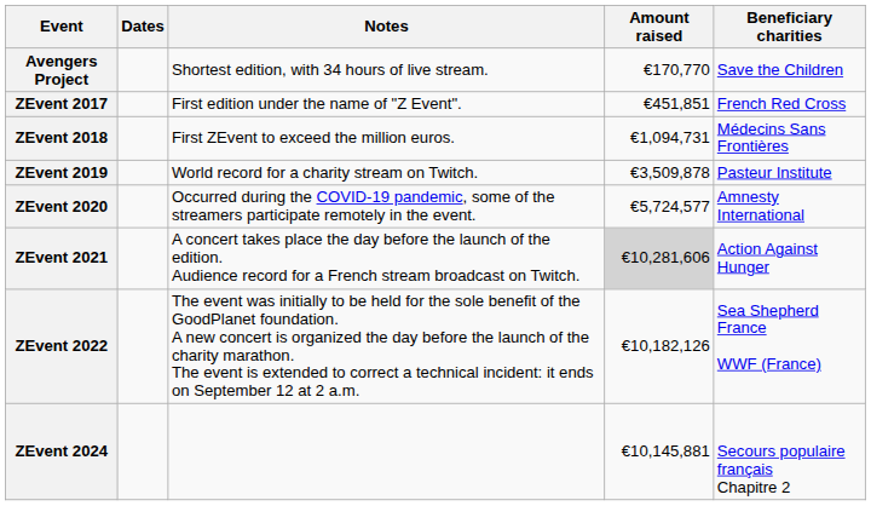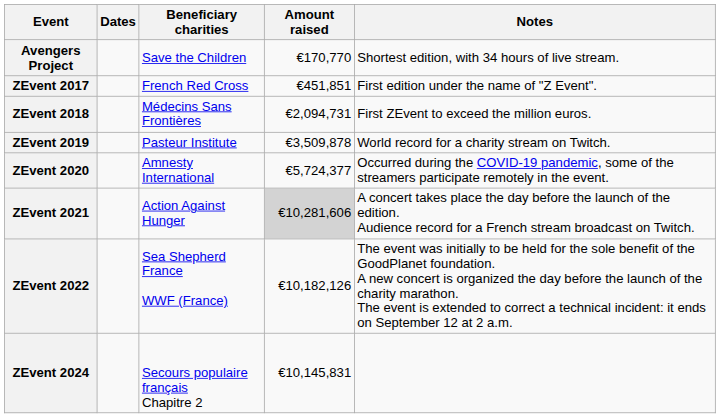columns swapped: Beneficiary charities <-> Notes
ZEvent 2018 | Amount raised: €1,094,731 -> €2,094,731
ZEvent 2020 | Amount raised: €5,724,577 -> €5,724,377
ZEvent 2024 | Amount raised: €10,145,881 -> €10,145,831
